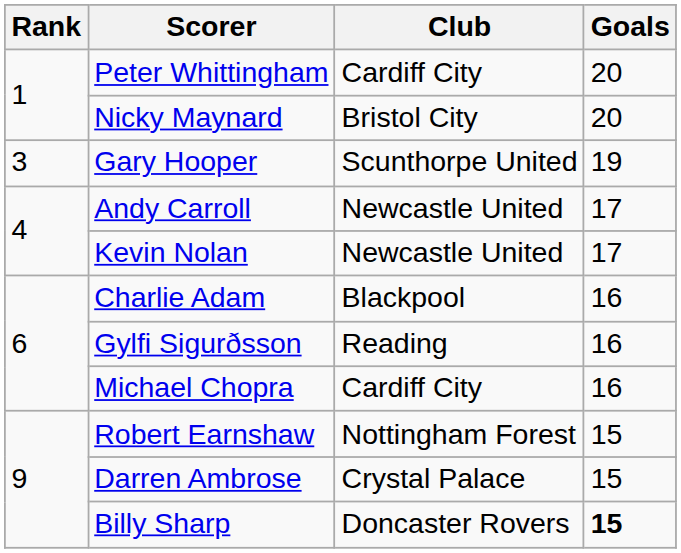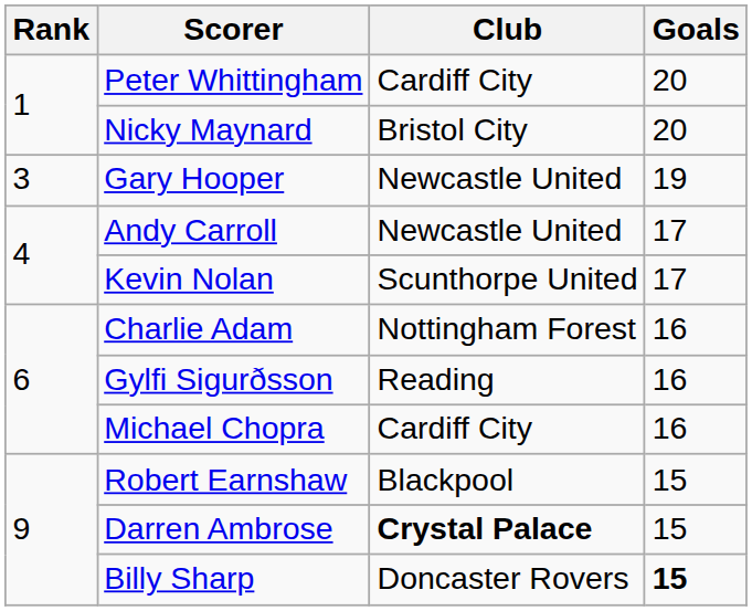Gary Hooper | Club: Scunthorpe United -> Newcastle United
Kevin Nolan | Club: Newcastle United -> Scunthorpe United
Charlie Adam | Club: Blackpool -> Nottingham Forest
Robert Earnshaw | Club: Nottingham Forest -> Blackpool
Darren Ambrose | Club: normal -> bold
